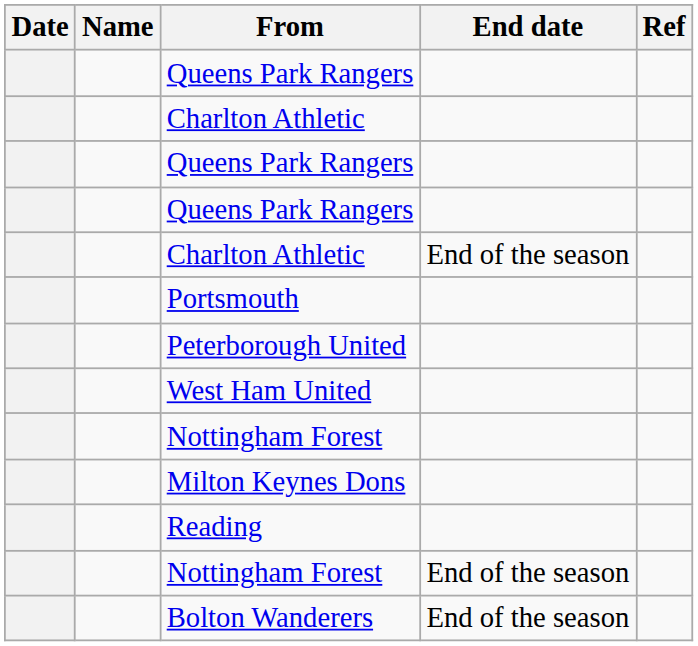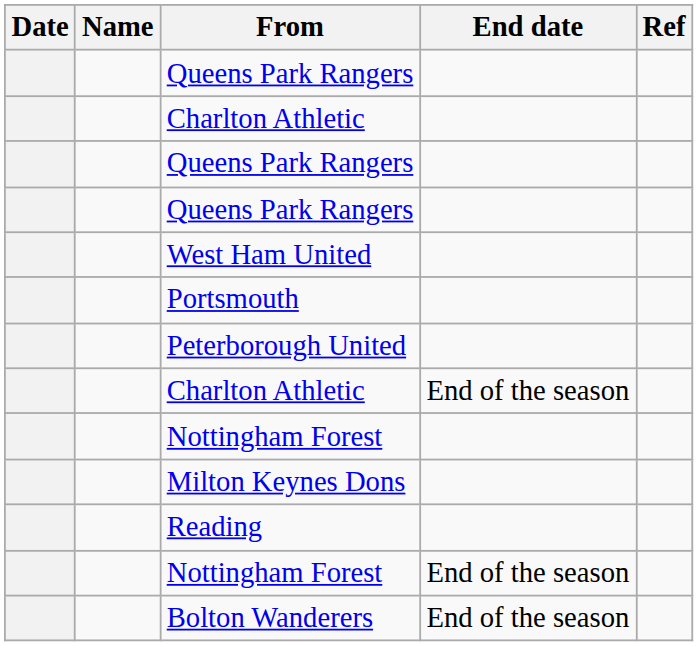rows swapped: West Ham United <-> Charlton Athletic / End of the season
